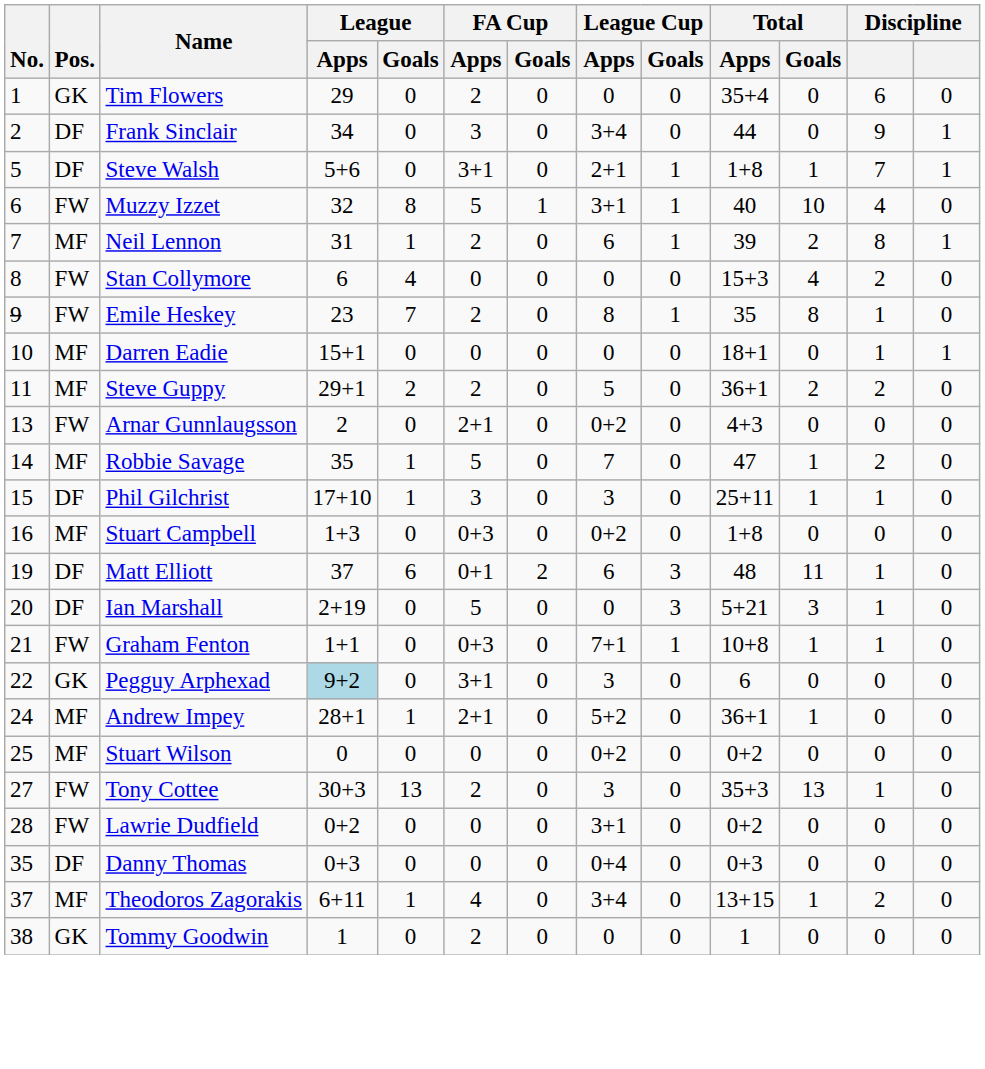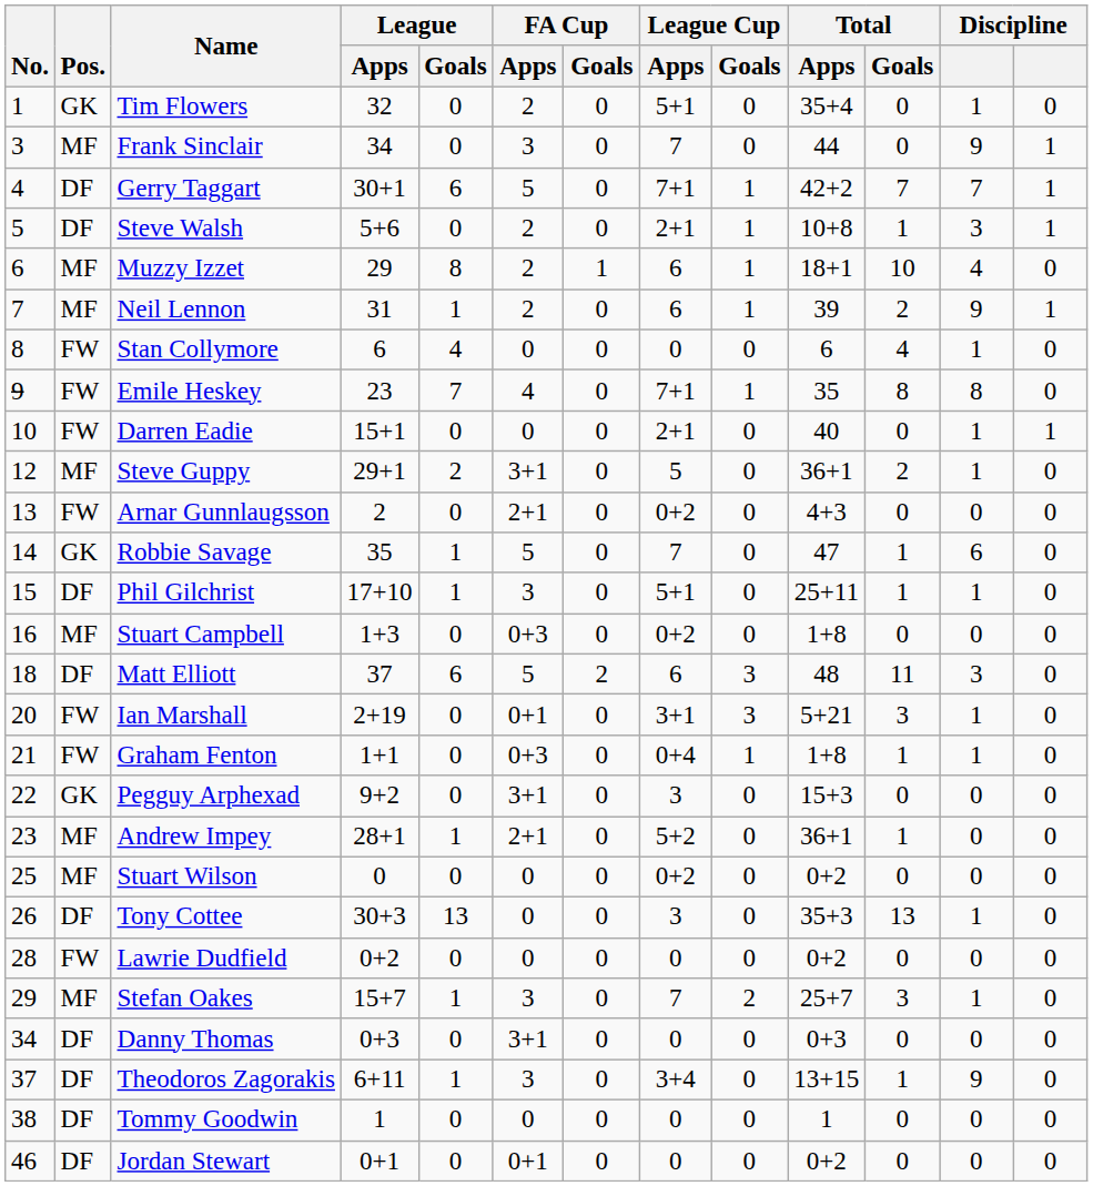Tim Flowers | League / Apps: 29 -> 32
Tim Flowers | League Cup / Apps: 0 -> 5+1
Tim Flowers | column 12: 6 -> 1
Frank Sinclair | No.: 2 -> 3
Frank Sinclair | Pos.: DF -> MF
Frank Sinclair | League Cup / Apps: 3+4 -> 7
+ row: 4 | DF | Gerry Taggart | 30+1 | 6 | 5 | 0 | 7+1 | 1 | 42+2 | 7 | 7 | 1
Steve Walsh | FA Cup / Apps: 3+1 -> 2
Steve Walsh | Total / Apps: 1+8 -> 10+8
Steve Walsh | column 12: 7 -> 3
Muzzy Izzet | Pos.: FW -> MF
Muzzy Izzet | League / Apps: 32 -> 29
Muzzy Izzet | FA Cup / Apps: 5 -> 2
Muzzy Izzet | League Cup / Apps: 3+1 -> 6
Muzzy Izzet | Total / Apps: 40 -> 18+1
Neil Lennon | column 12: 8 -> 9
Stan Collymore | Total / Apps: 15+3 -> 6
Stan Collymore | column 12: 2 -> 1
Emile Heskey | FA Cup / Apps: 2 -> 4
Emile Heskey | League Cup / Apps: 8 -> 7+1
Emile Heskey | column 12: 1 -> 8
Darren Eadie | Pos.: MF -> FW
Darren Eadie | League Cup / Apps: 0 -> 2+1
Darren Eadie | Total / Apps: 18+1 -> 40
Steve Guppy | No.: 11 -> 12
Steve Guppy | FA Cup / Apps: 2 -> 3+1
Steve Guppy | column 12: 2 -> 1
Robbie Savage | Pos.: MF -> GK
Robbie Savage | column 12: 2 -> 6
Phil Gilchrist | League Cup / Apps: 3 -> 5+1
Matt Elliott | No.: 19 -> 18
Matt Elliott | FA Cup / Apps: 0+1 -> 5
Matt Elliott | column 12: 1 -> 3
Ian Marshall | Pos.: DF -> FW
Ian Marshall | FA Cup / Apps: 5 -> 0+1
Ian Marshall | League Cup / Apps: 0 -> 3+1
Graham Fenton | League Cup / Apps: 7+1 -> 0+4
Graham Fenton | Total / Apps: 10+8 -> 1+8
Pegguy Arphexad | League / Apps: lightblue background -> no background
Pegguy Arphexad | Total / Apps: 6 -> 15+3
Andrew Impey | No.: 24 -> 23
Tony Cottee | No.: 27 -> 26
Tony Cottee | Pos.: FW -> DF
Tony Cottee | FA Cup / Apps: 2 -> 0
Lawrie Dudfield | League Cup / Apps: 3+1 -> 0
+ row: 29 | MF | Stefan Oakes | 15+7 | 1 | 3 | 0 | 7 | 2 | 25+7 | 3 | 1 | 0
Danny Thomas | No.: 35 -> 34
Danny Thomas | FA Cup / Apps: 0 -> 3+1
Danny Thomas | League Cup / Apps: 0+4 -> 0
Theodoros Zagorakis | Pos.: MF -> DF
Theodoros Zagorakis | FA Cup / Apps: 4 -> 3
Theodoros Zagorakis | column 12: 2 -> 9
Tommy Goodwin | Pos.: GK -> DF
Tommy Goodwin | FA Cup / Apps: 2 -> 0
+ row: 46 | DF | Jordan Stewart | 0+1 | 0 | 0+1 | 0 | 0 | 0 | 0+2 | 0 | 0 | 0
